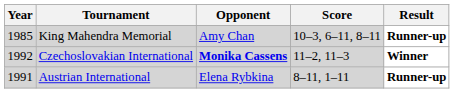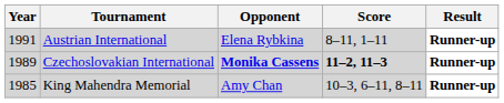rows swapped: King Mahendra Memorial <-> Austrian International
Czechoslovakian International | Year: 1992 -> 1989
Czechoslovakian International | Score: normal -> bold
Czechoslovakian International | Result: Winner -> Runner-up
